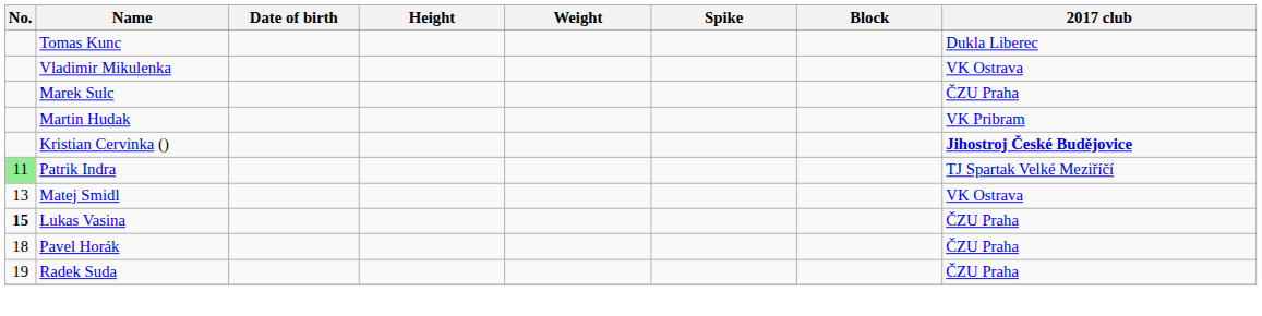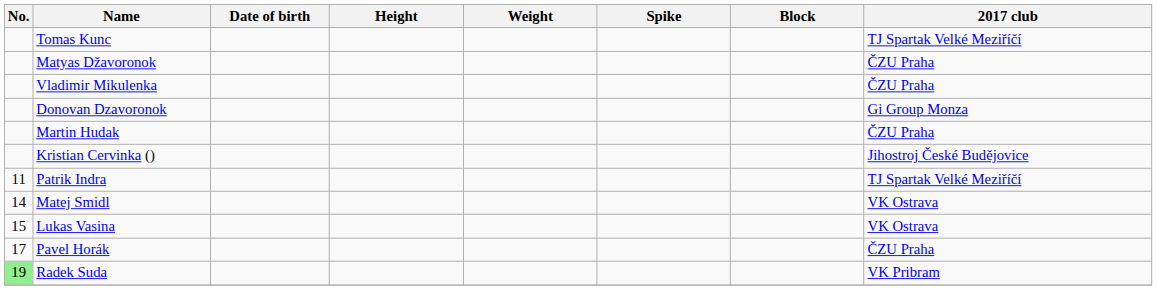Tomas Kunc | 2017 club: Dukla Liberec -> TJ Spartak Velké Meziříčí
+ row: Matyas Džavoronok | ČZU Praha
Vladimir Mikulenka | 2017 club: VK Ostrava -> ČZU Praha
+ row: Donovan Dzavoronok | Gi Group Monza
- row: Marek Sulc | ČZU Praha
Martin Hudak | 2017 club: VK Pribram -> ČZU Praha
Kristian Cervinka () | 2017 club: bold -> normal
Patrik Indra | No.: lightgreen background -> no background
Matej Smidl | No.: 13 -> 14
Lukas Vasina | No.: bold -> normal
Lukas Vasina | 2017 club: ČZU Praha -> VK Ostrava
Pavel Horák | No.: 18 -> 17
Radek Suda | No.: no background -> lightgreen background
Radek Suda | 2017 club: ČZU Praha -> VK Pribram
